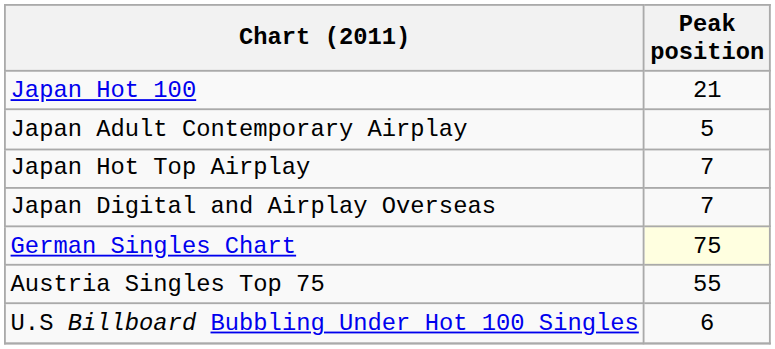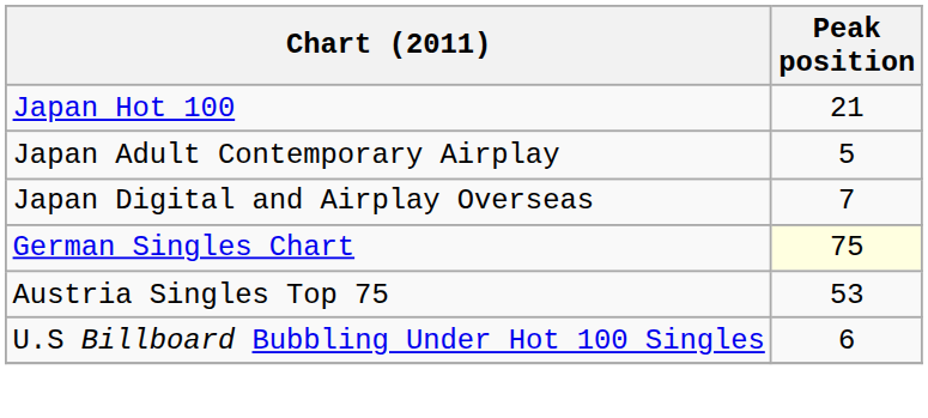- row: Japan Hot Top Airplay | 7
Austria Singles Top 75 | Peak position: 55 -> 53
